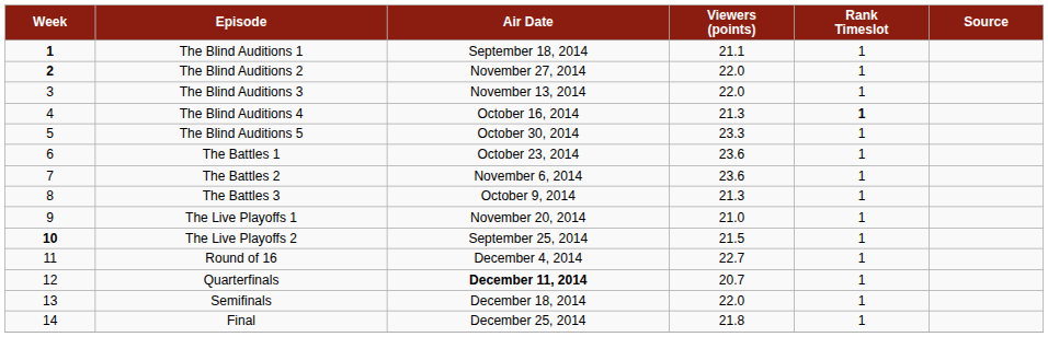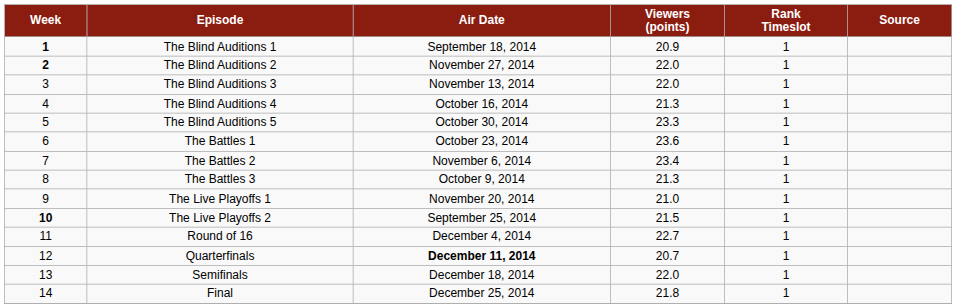The Blind Auditions 1 | Viewers (points): 21.1 -> 20.9
The Blind Auditions 4 | Rank Timeslot: bold -> normal
The Battles 2 | Viewers (points): 23.6 -> 23.4
